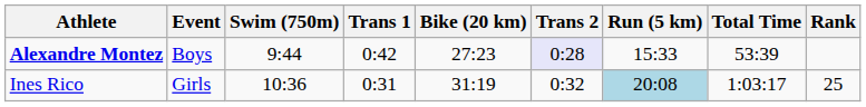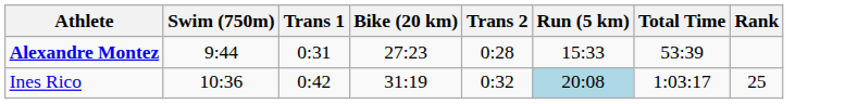- column: Event | Boys | Girls
Alexandre Montez | Trans 1: 0:42 -> 0:31
Alexandre Montez | Trans 2: lavender background -> no background
Ines Rico | Trans 1: 0:31 -> 0:42
